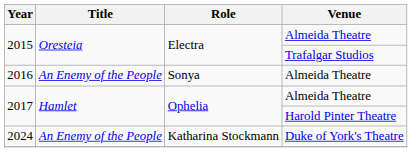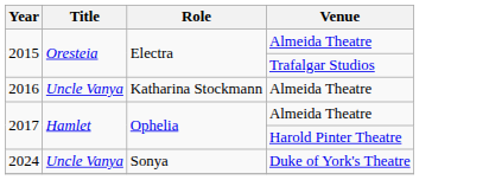2016 | Title: An Enemy of the People -> Uncle Vanya
2016 | Role: Sonya -> Katharina Stockmann
2024 | Title: An Enemy of the People -> Uncle Vanya
2024 | Role: Katharina Stockmann -> Sonya
